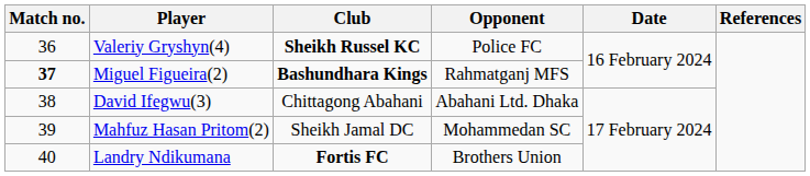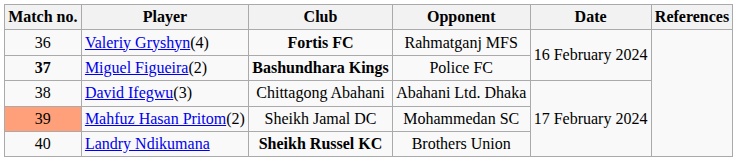Valeriy Gryshyn(4) | Club: Sheikh Russel KC -> Fortis FC
Valeriy Gryshyn(4) | Opponent: Police FC -> Rahmatganj MFS
Miguel Figueira(2) | Opponent: Rahmatganj MFS -> Police FC
Mahfuz Hasan Pritom(2) | Match no.: no background -> lightsalmon background
Landry Ndikumana | Club: Fortis FC -> Sheikh Russel KC
